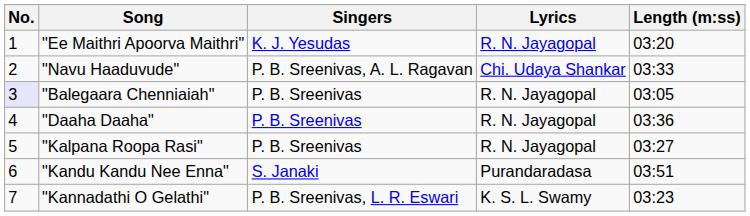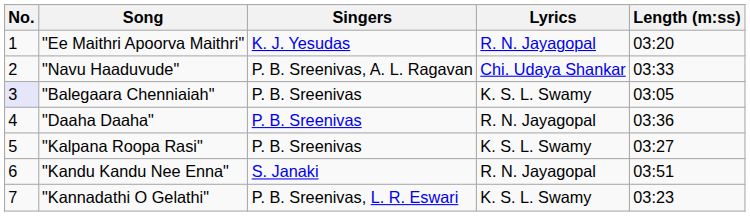"Balegaara Chenniaiah" | Lyrics: R. N. Jayagopal -> K. S. L. Swamy
"Kalpana Roopa Rasi" | Lyrics: R. N. Jayagopal -> K. S. L. Swamy
"Kandu Kandu Nee Enna" | Lyrics: Purandaradasa -> R. N. Jayagopal
